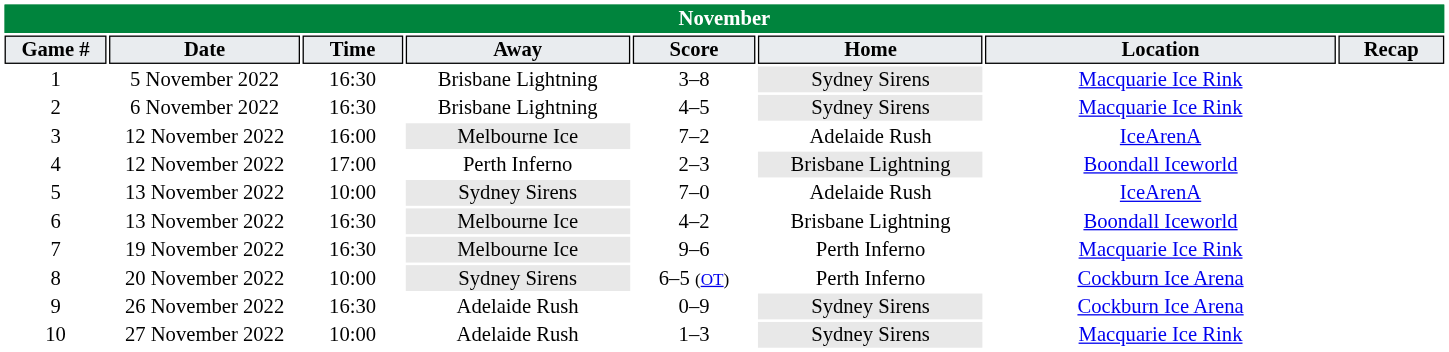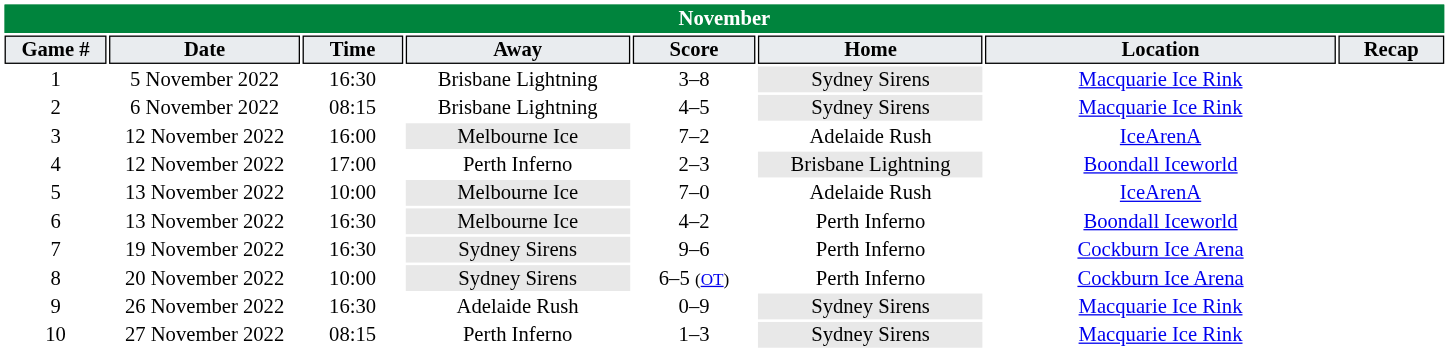2 | Time: 16:30 -> 08:15
5 | Away: Sydney Sirens -> Melbourne Ice
6 | Home: Brisbane Lightning -> Perth Inferno
7 | Away: Melbourne Ice -> Sydney Sirens
7 | Location: Macquarie Ice Rink -> Cockburn Ice Arena
9 | Location: Cockburn Ice Arena -> Macquarie Ice Rink
10 | Time: 10:00 -> 08:15
10 | Away: Adelaide Rush -> Perth Inferno
